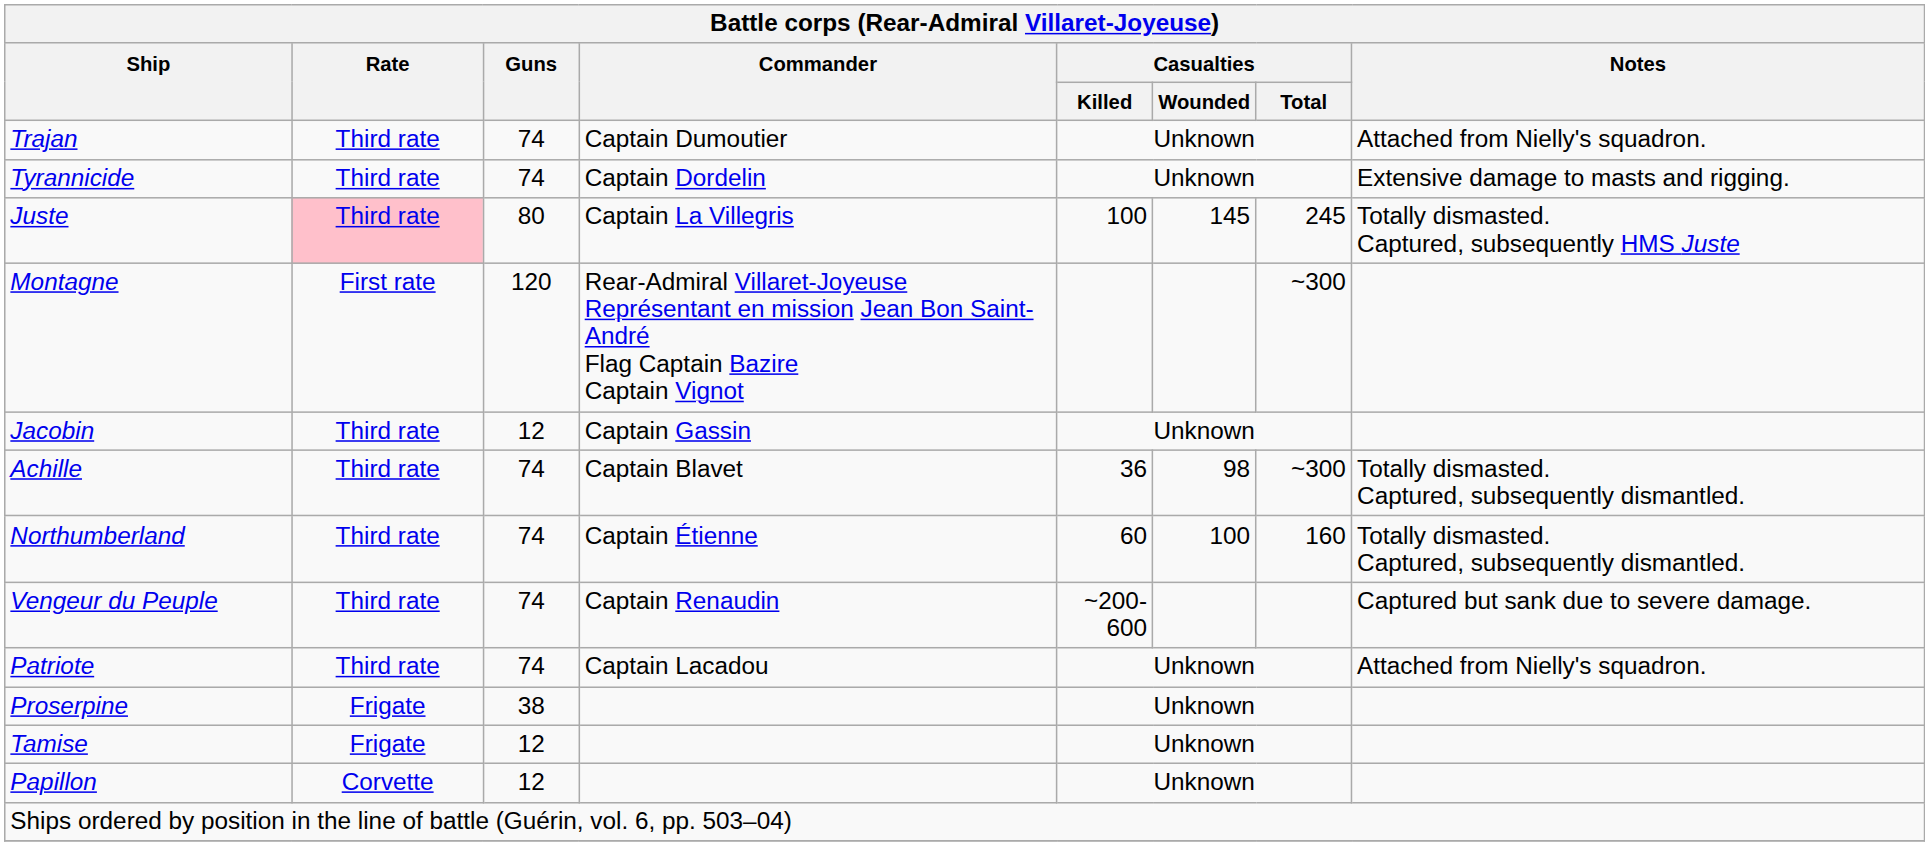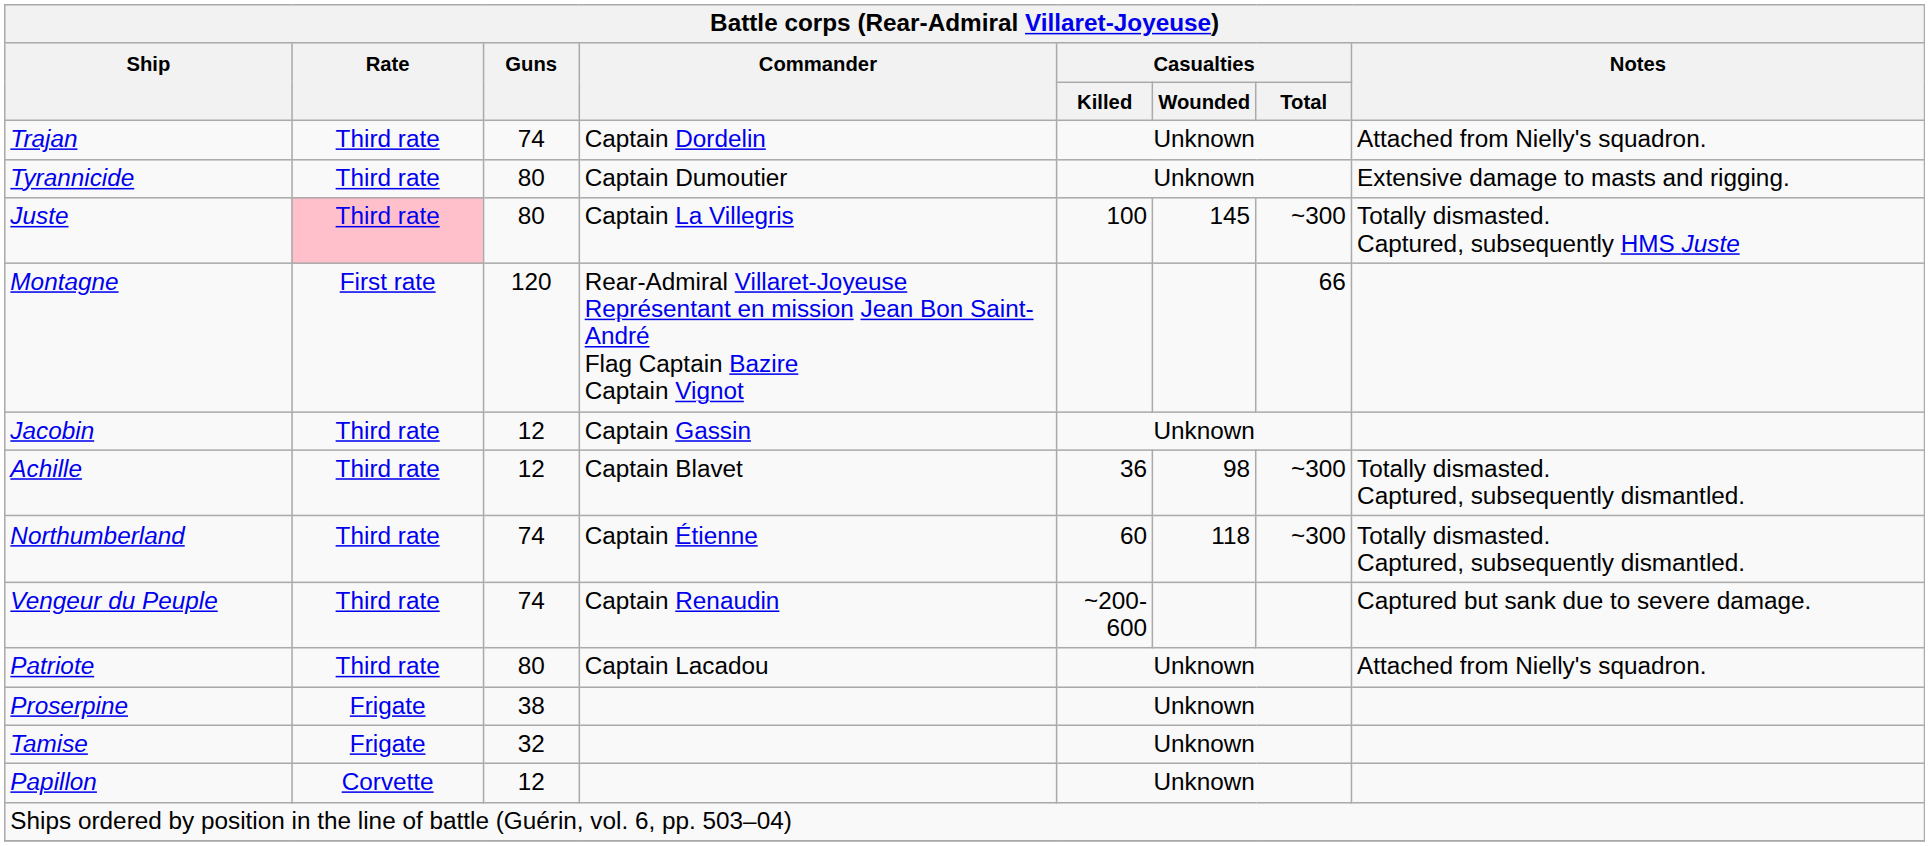Trajan | Commander: Captain Dumoutier -> Captain Dordelin
Tyrannicide | Guns: 74 -> 80
Tyrannicide | Commander: Captain Dordelin -> Captain Dumoutier
Juste | Casualties / Total: 245 -> ~300
Montagne | Casualties / Total: ~300 -> 66
Achille | Guns: 74 -> 12
Northumberland | Casualties / Wounded: 100 -> 118
Northumberland | Casualties / Total: 160 -> ~300
Patriote | Guns: 74 -> 80
Tamise | Guns: 12 -> 32
